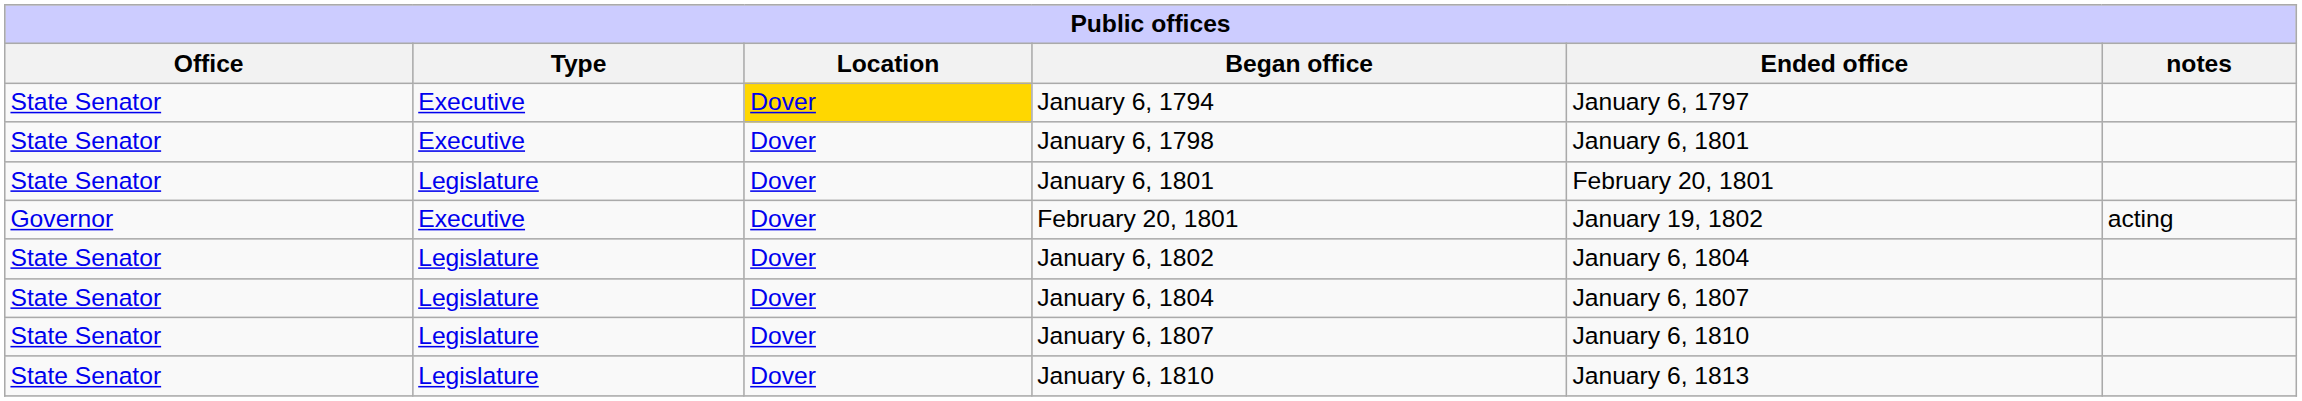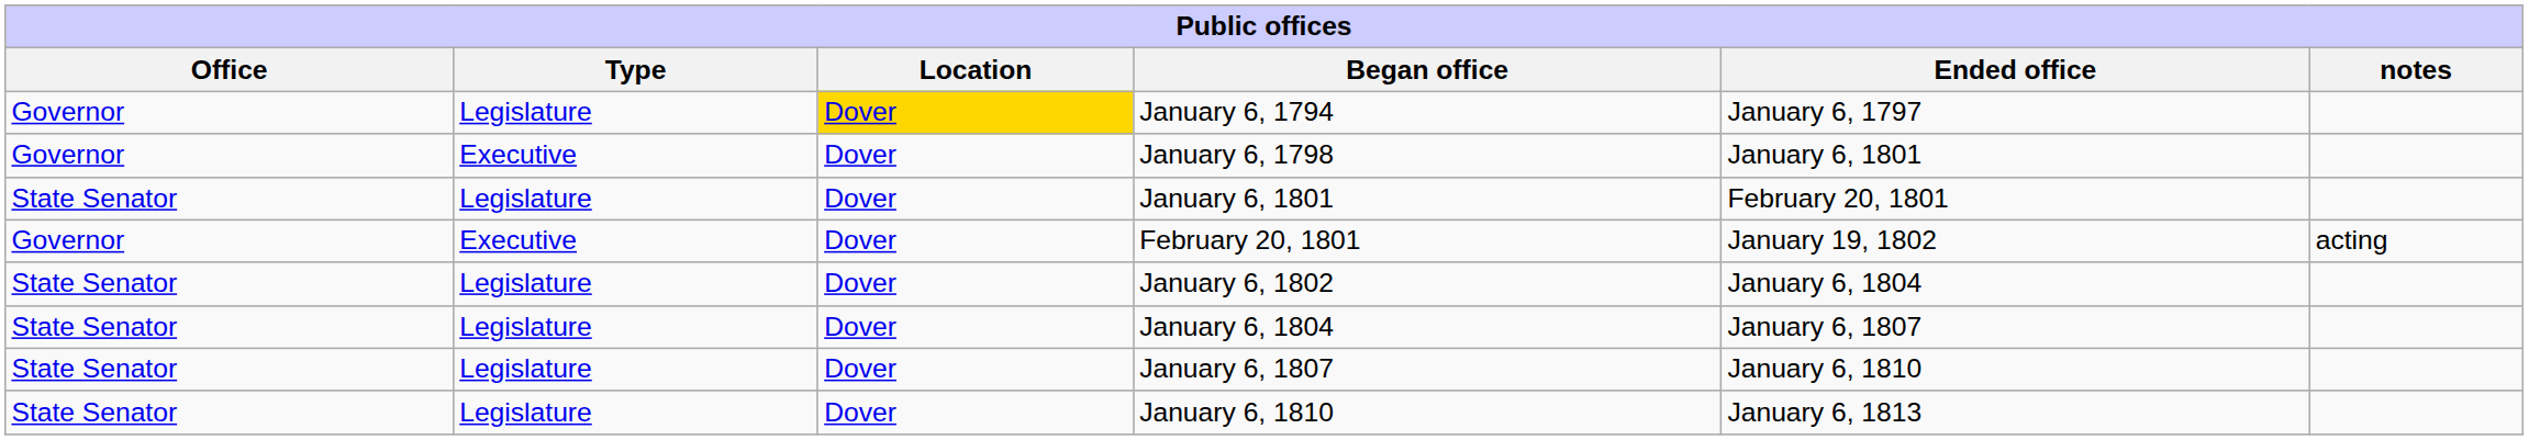January 6, 1794 | Office: State Senator -> Governor
January 6, 1794 | Type: Executive -> Legislature
January 6, 1798 | Office: State Senator -> Governor
